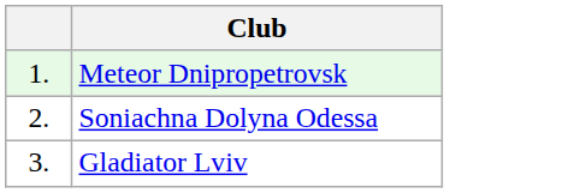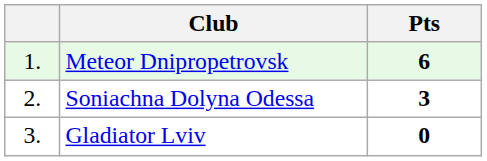+ column: Pts | 6 | 3 | 0
